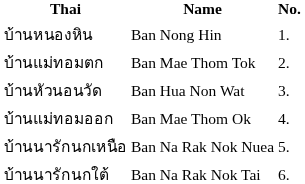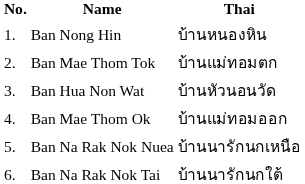columns swapped: No. <-> Thai
